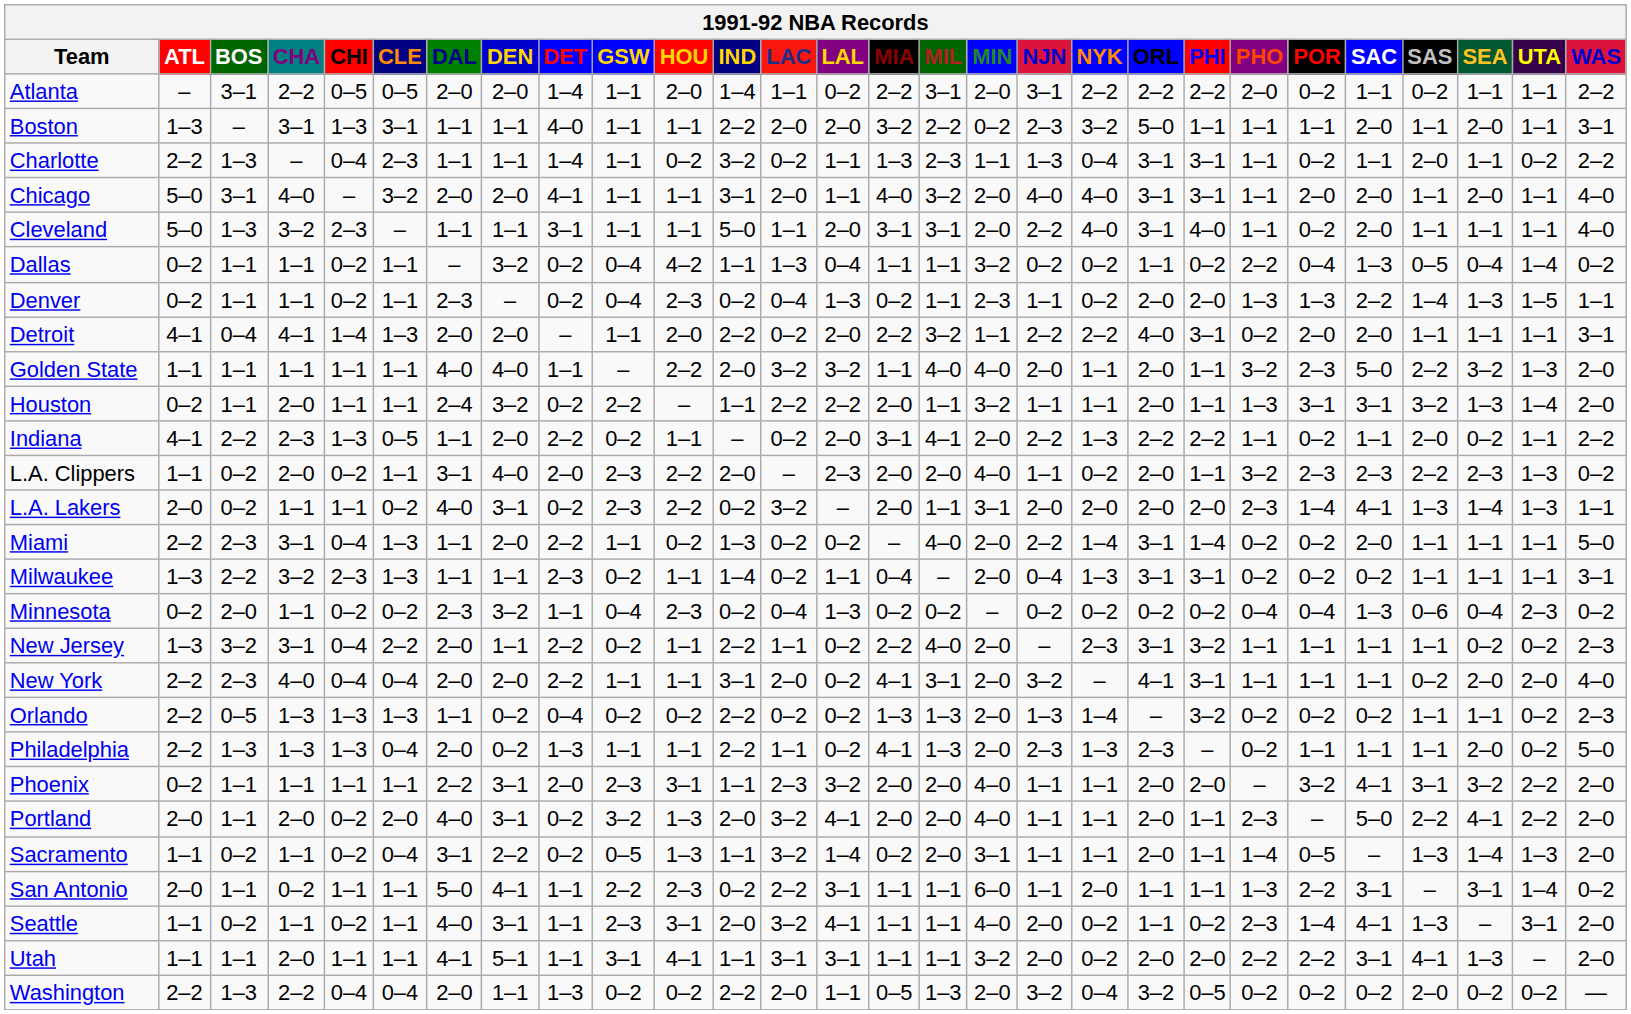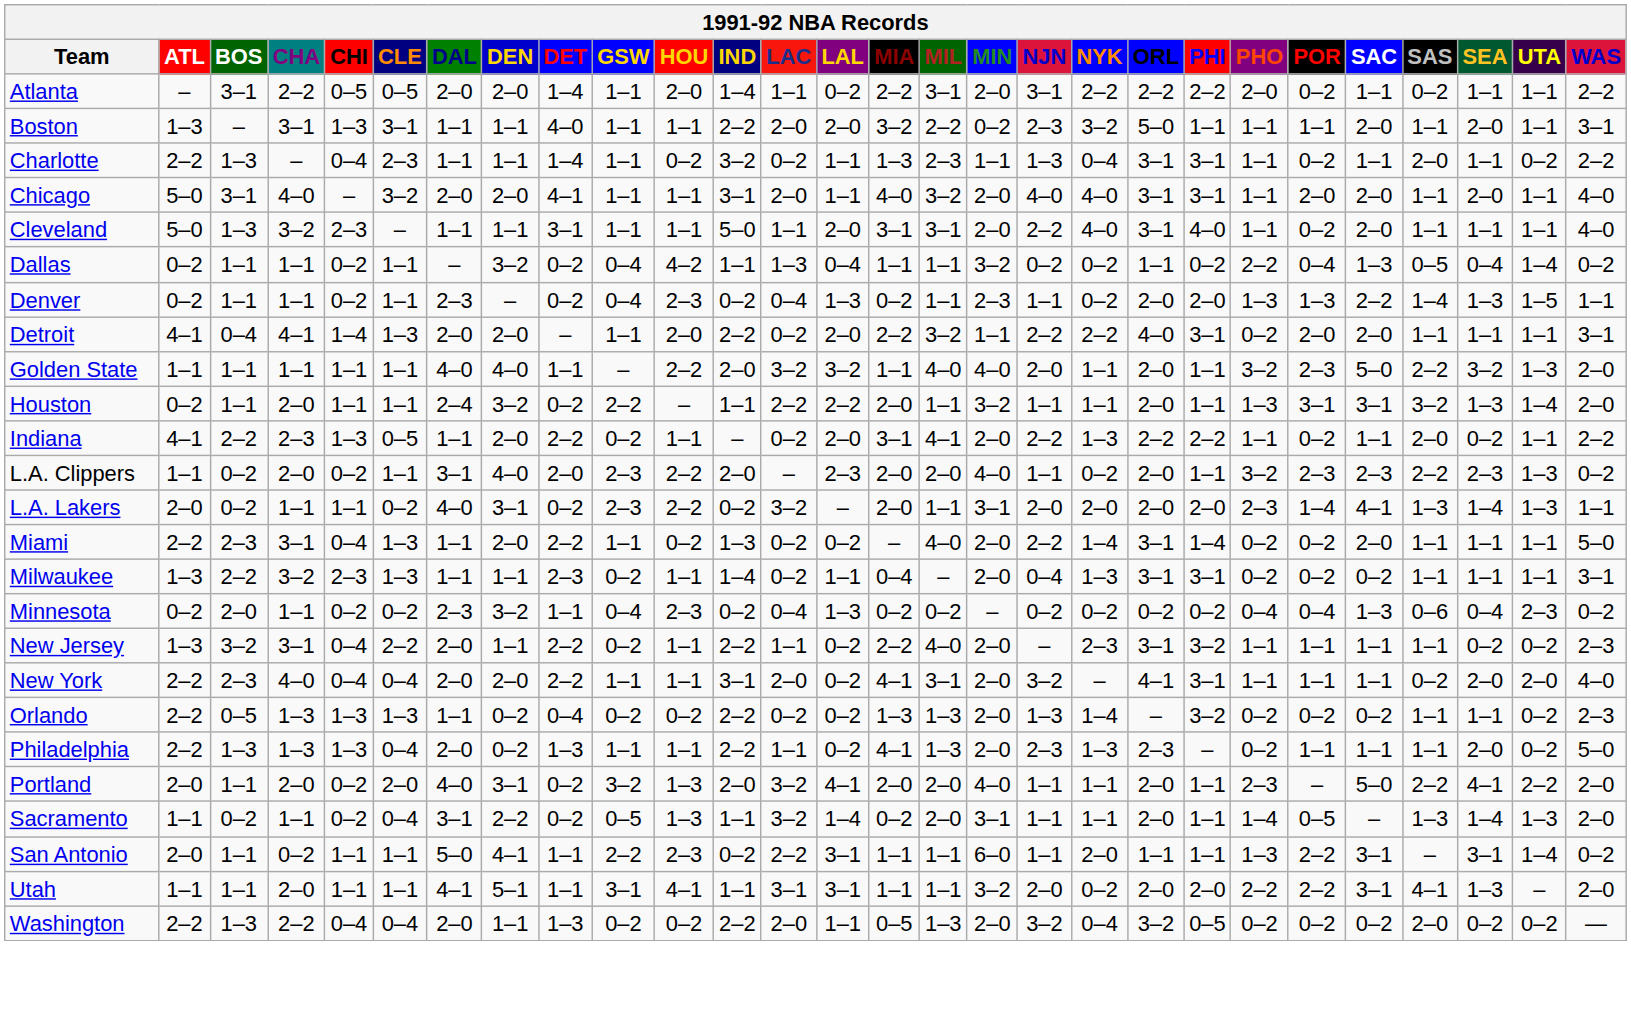- row: Phoenix | 0–2 | 1–1 | 1–1 | 1–1 | 1–1 | 2–2 | 3–1 | 2–0 | 2–3 | 3–1 | 1–1 | 2–3 | 3–2 | 2–0 | 2–0 | 4–0 | 1–1 | 1–1 | 2–0 | 2–0 | – | 3–2 | 4–1 | 3–1 | 3–2 | 2–2 | 2–0
- row: Seattle | 1–1 | 0–2 | 1–1 | 0–2 | 1–1 | 4–0 | 3–1 | 1–1 | 2–3 | 3–1 | 2–0 | 3–2 | 4–1 | 1–1 | 1–1 | 4–0 | 2–0 | 0–2 | 1–1 | 0–2 | 2–3 | 1–4 | 4–1 | 1–3 | – | 3–1 | 2–0
